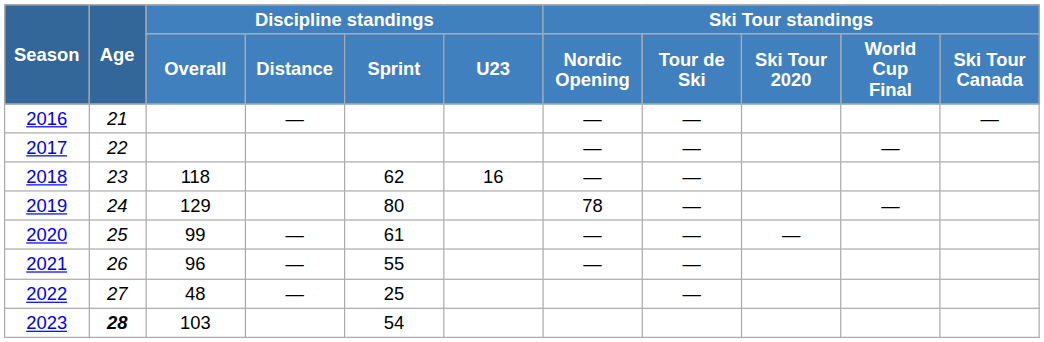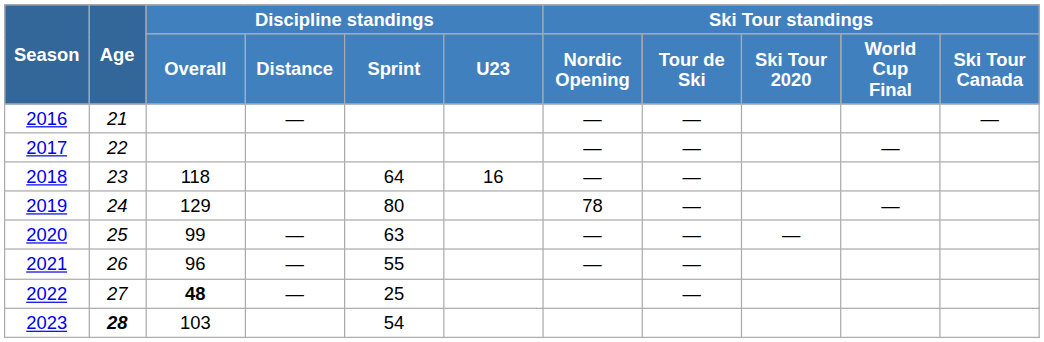2018 | Discipline standings / Sprint: 62 -> 64
2020 | Discipline standings / Sprint: 61 -> 63
2022 | Discipline standings / Overall: normal -> bold
